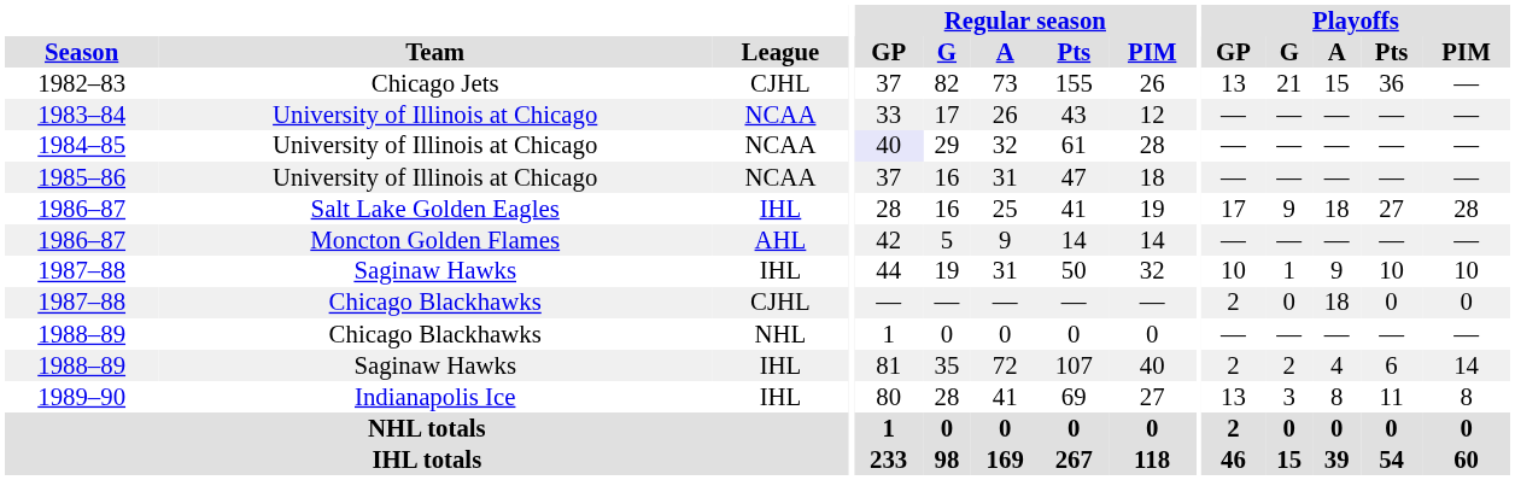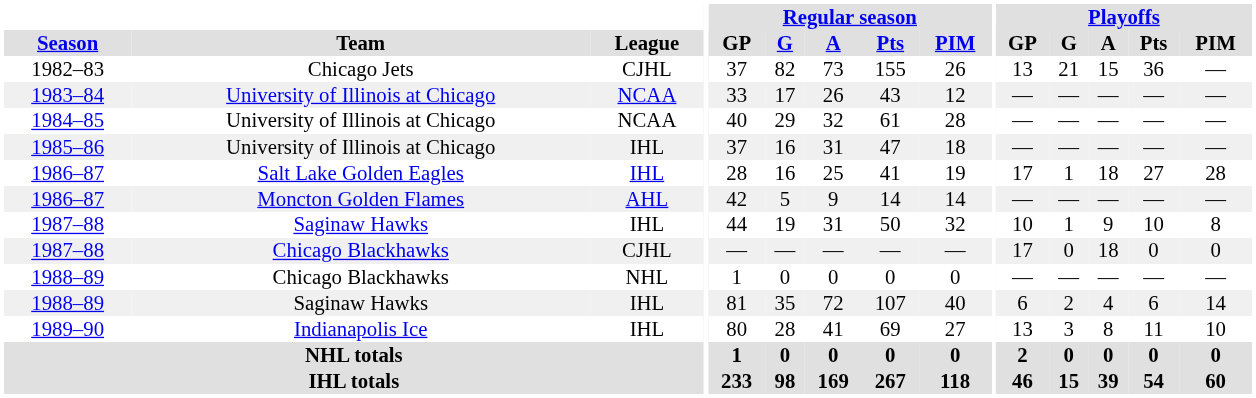1984–85 | Regular season / GP: lavender background -> no background
1985–86 | League: NCAA -> IHL
1986–87 / Salt Lake Golden Eagles | Playoffs / G: 9 -> 1
1987–88 / Saginaw Hawks | Playoffs / PIM: 10 -> 8
1987–88 / Chicago Blackhawks | Playoffs / GP: 2 -> 17
1988–89 / Saginaw Hawks | Playoffs / GP: 2 -> 6
1989–90 | Playoffs / PIM: 8 -> 10
